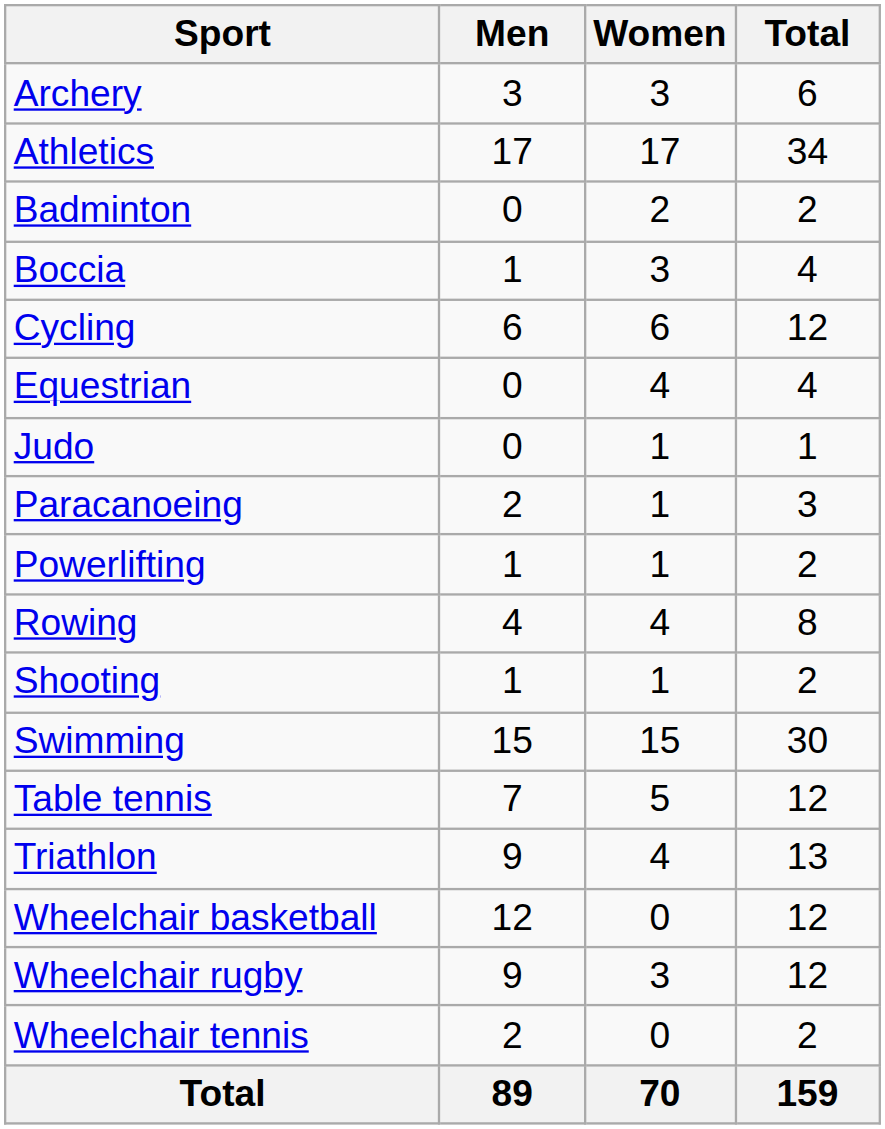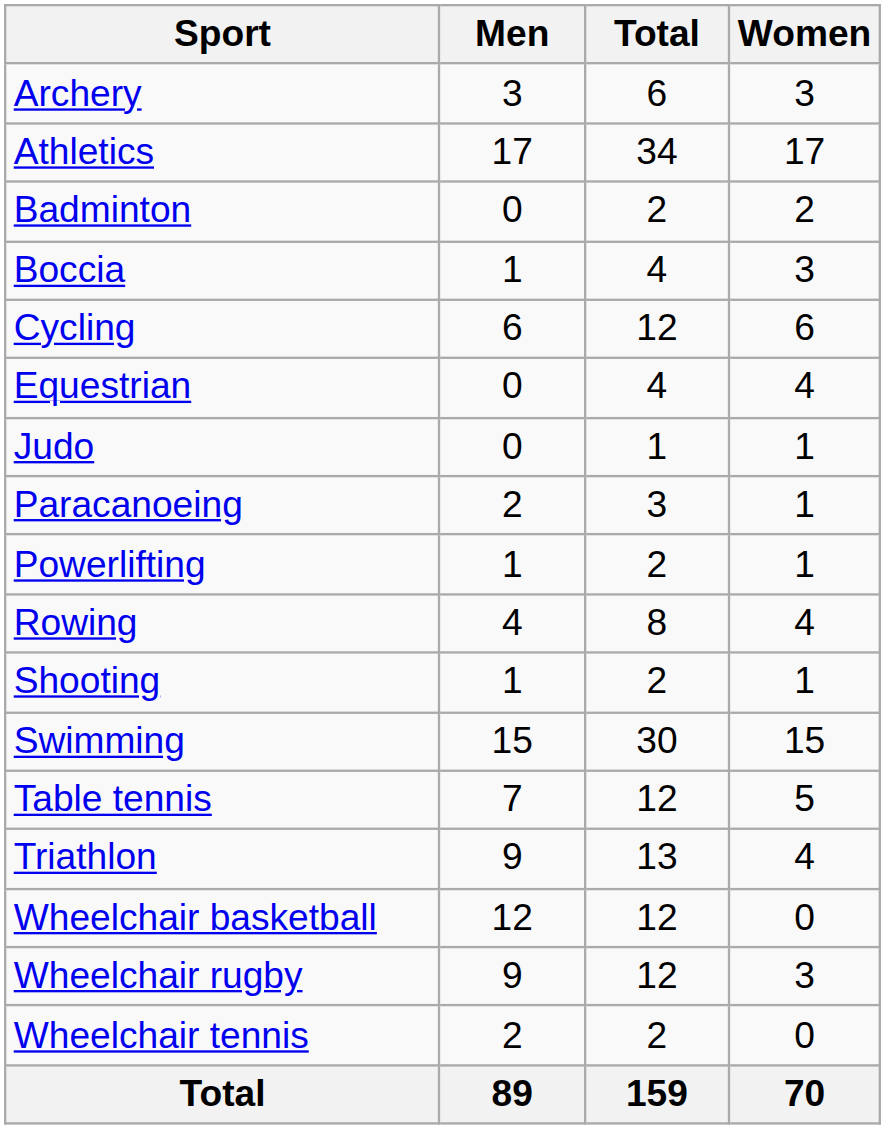columns swapped: Women <-> Total
